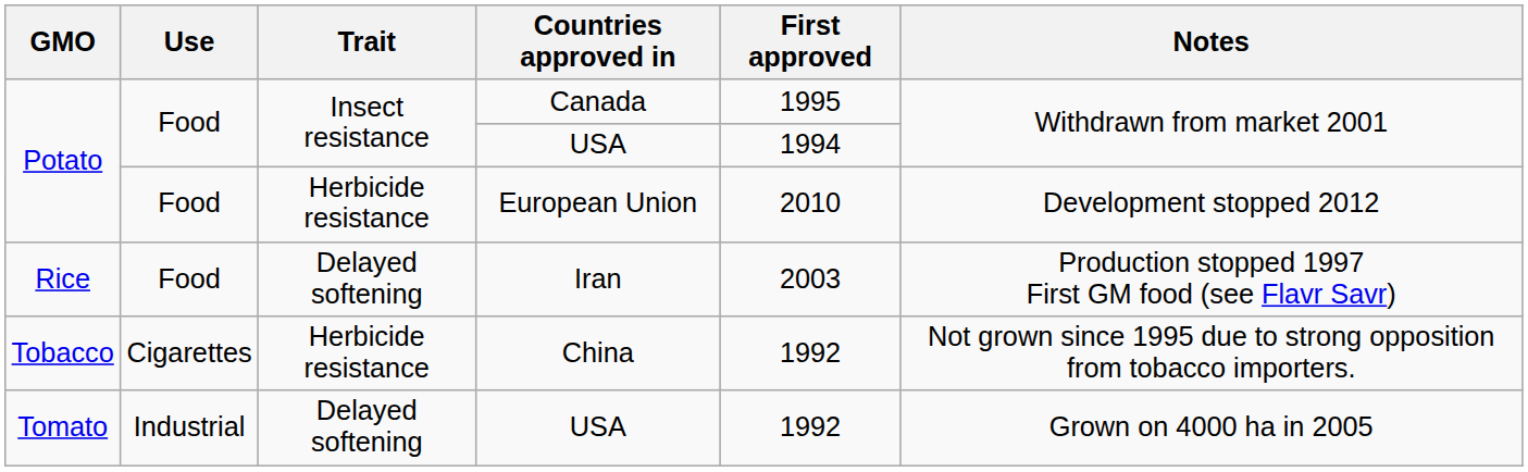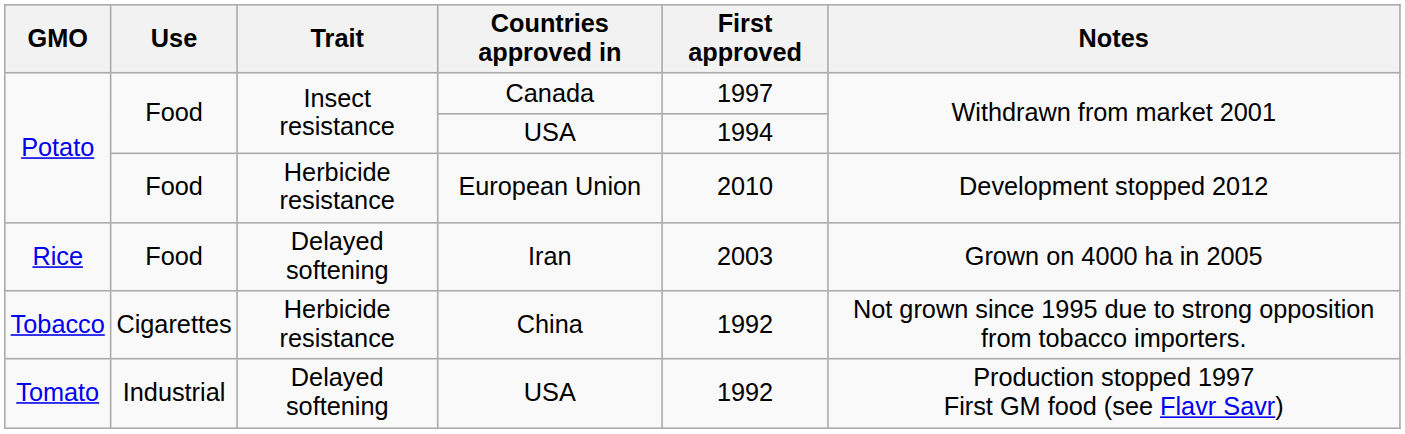Canada | First approved: 1995 -> 1997
Iran | Notes: Production stopped 1997 First GM food (see Flavr Savr) -> Grown on 4000 ha in 2005
Tomato / USA | Notes: Grown on 4000 ha in 2005 -> Production stopped 1997 First GM food (see Flavr Savr)
